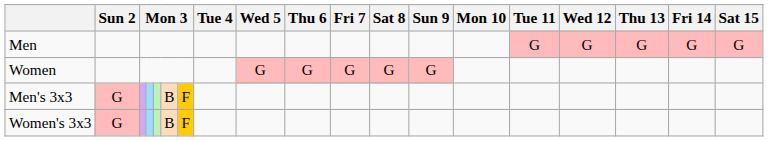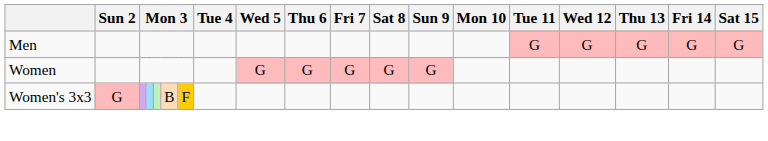- row: Men's 3x3 | G | B | F
